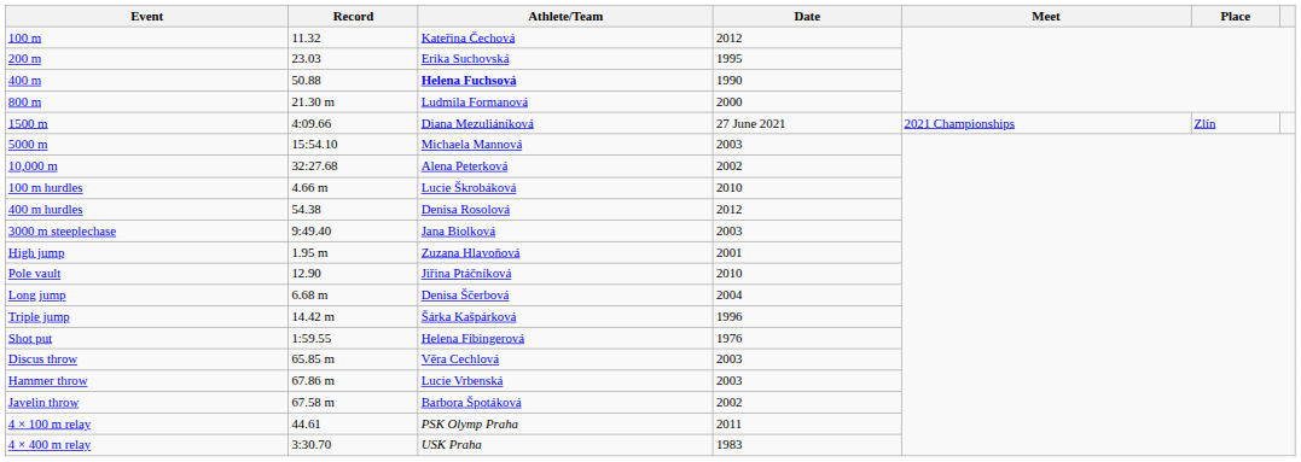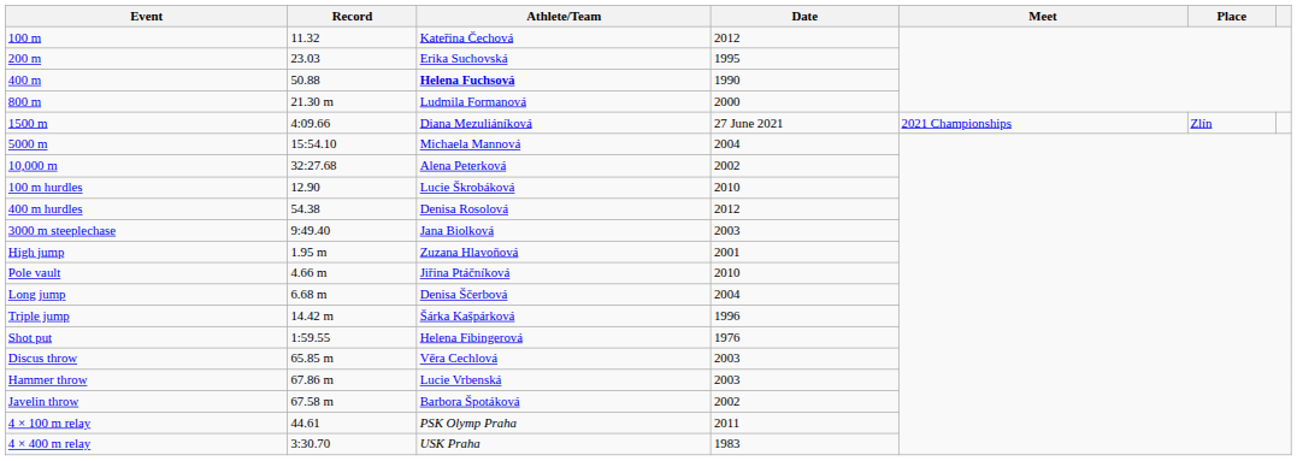5000 m | Date: 2003 -> 2004
100 m hurdles | Record: 4.66 m -> 12.90
Pole vault | Record: 12.90 -> 4.66 m
